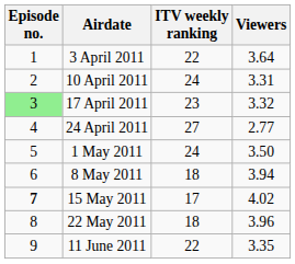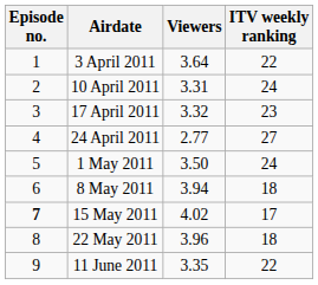columns swapped: Viewers <-> ITV weekly ranking
17 April 2011 | Episode no.: lightgreen background -> no background
